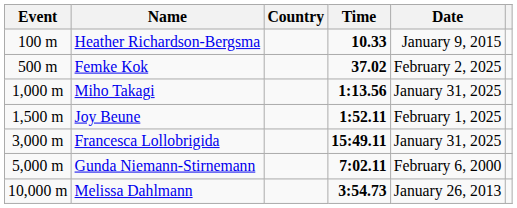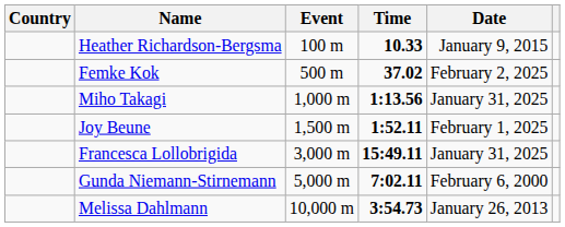columns swapped: Event <-> Country
